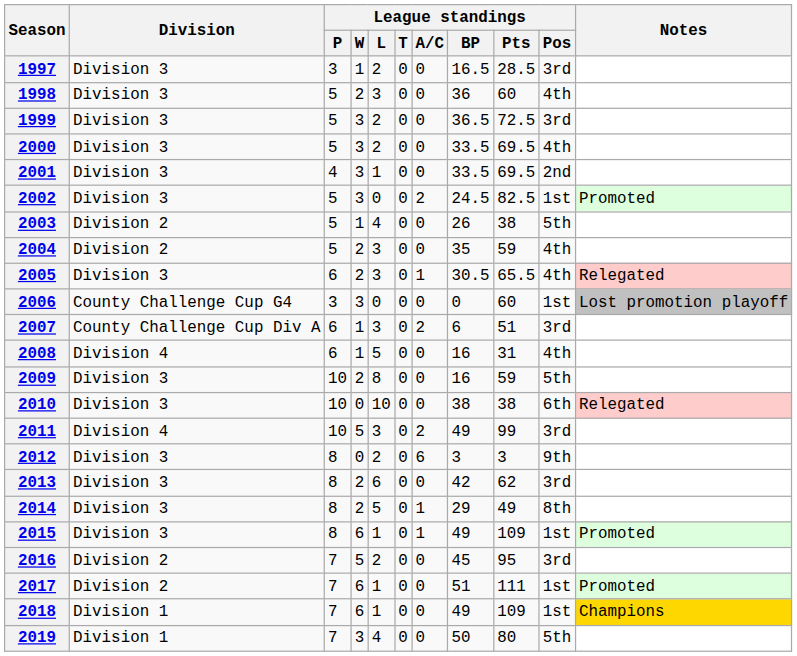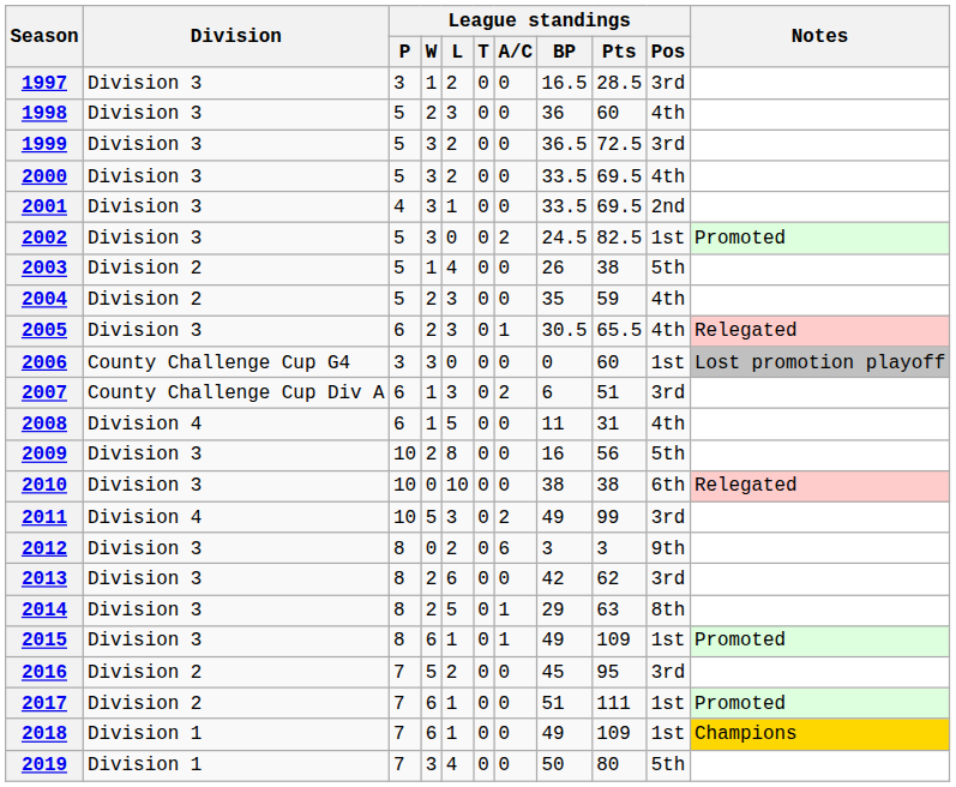2008 | League standings / BP: 16 -> 11
2009 | League standings / Pts: 59 -> 56
2014 | League standings / Pts: 49 -> 63
